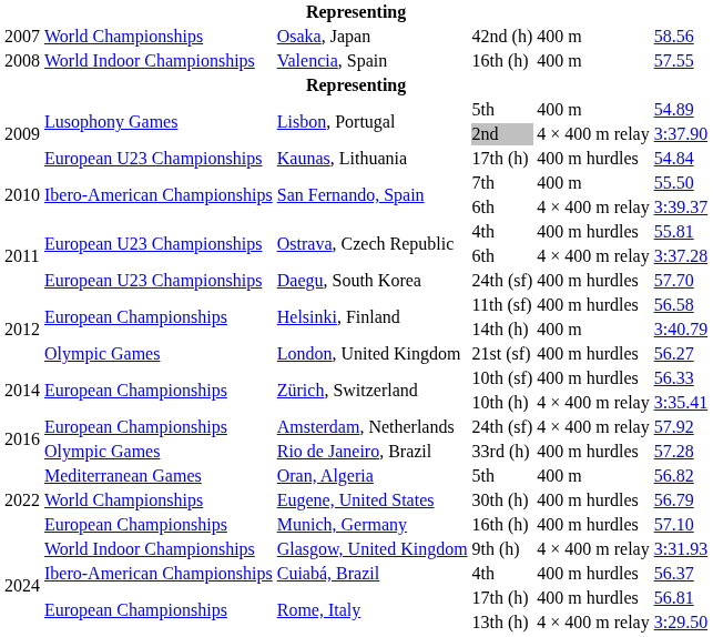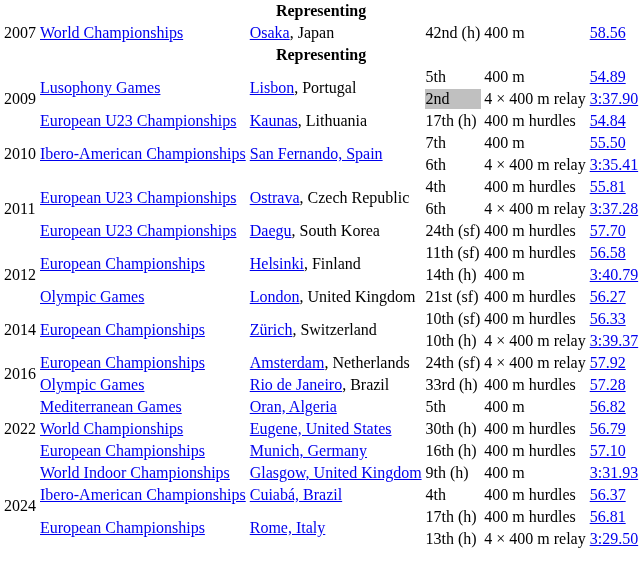- row: 2008 | World Indoor Championships | Valencia, Spain | 16th (h) | 400 m | 57.55
San Fernando, Spain / 6th | column 6: 3:39.37 -> 3:35.41
Zürich, Switzerland / 10th (h) | column 6: 3:35.41 -> 3:39.37
Glasgow, United Kingdom | column 5: 4 × 400 m relay -> 400 m
